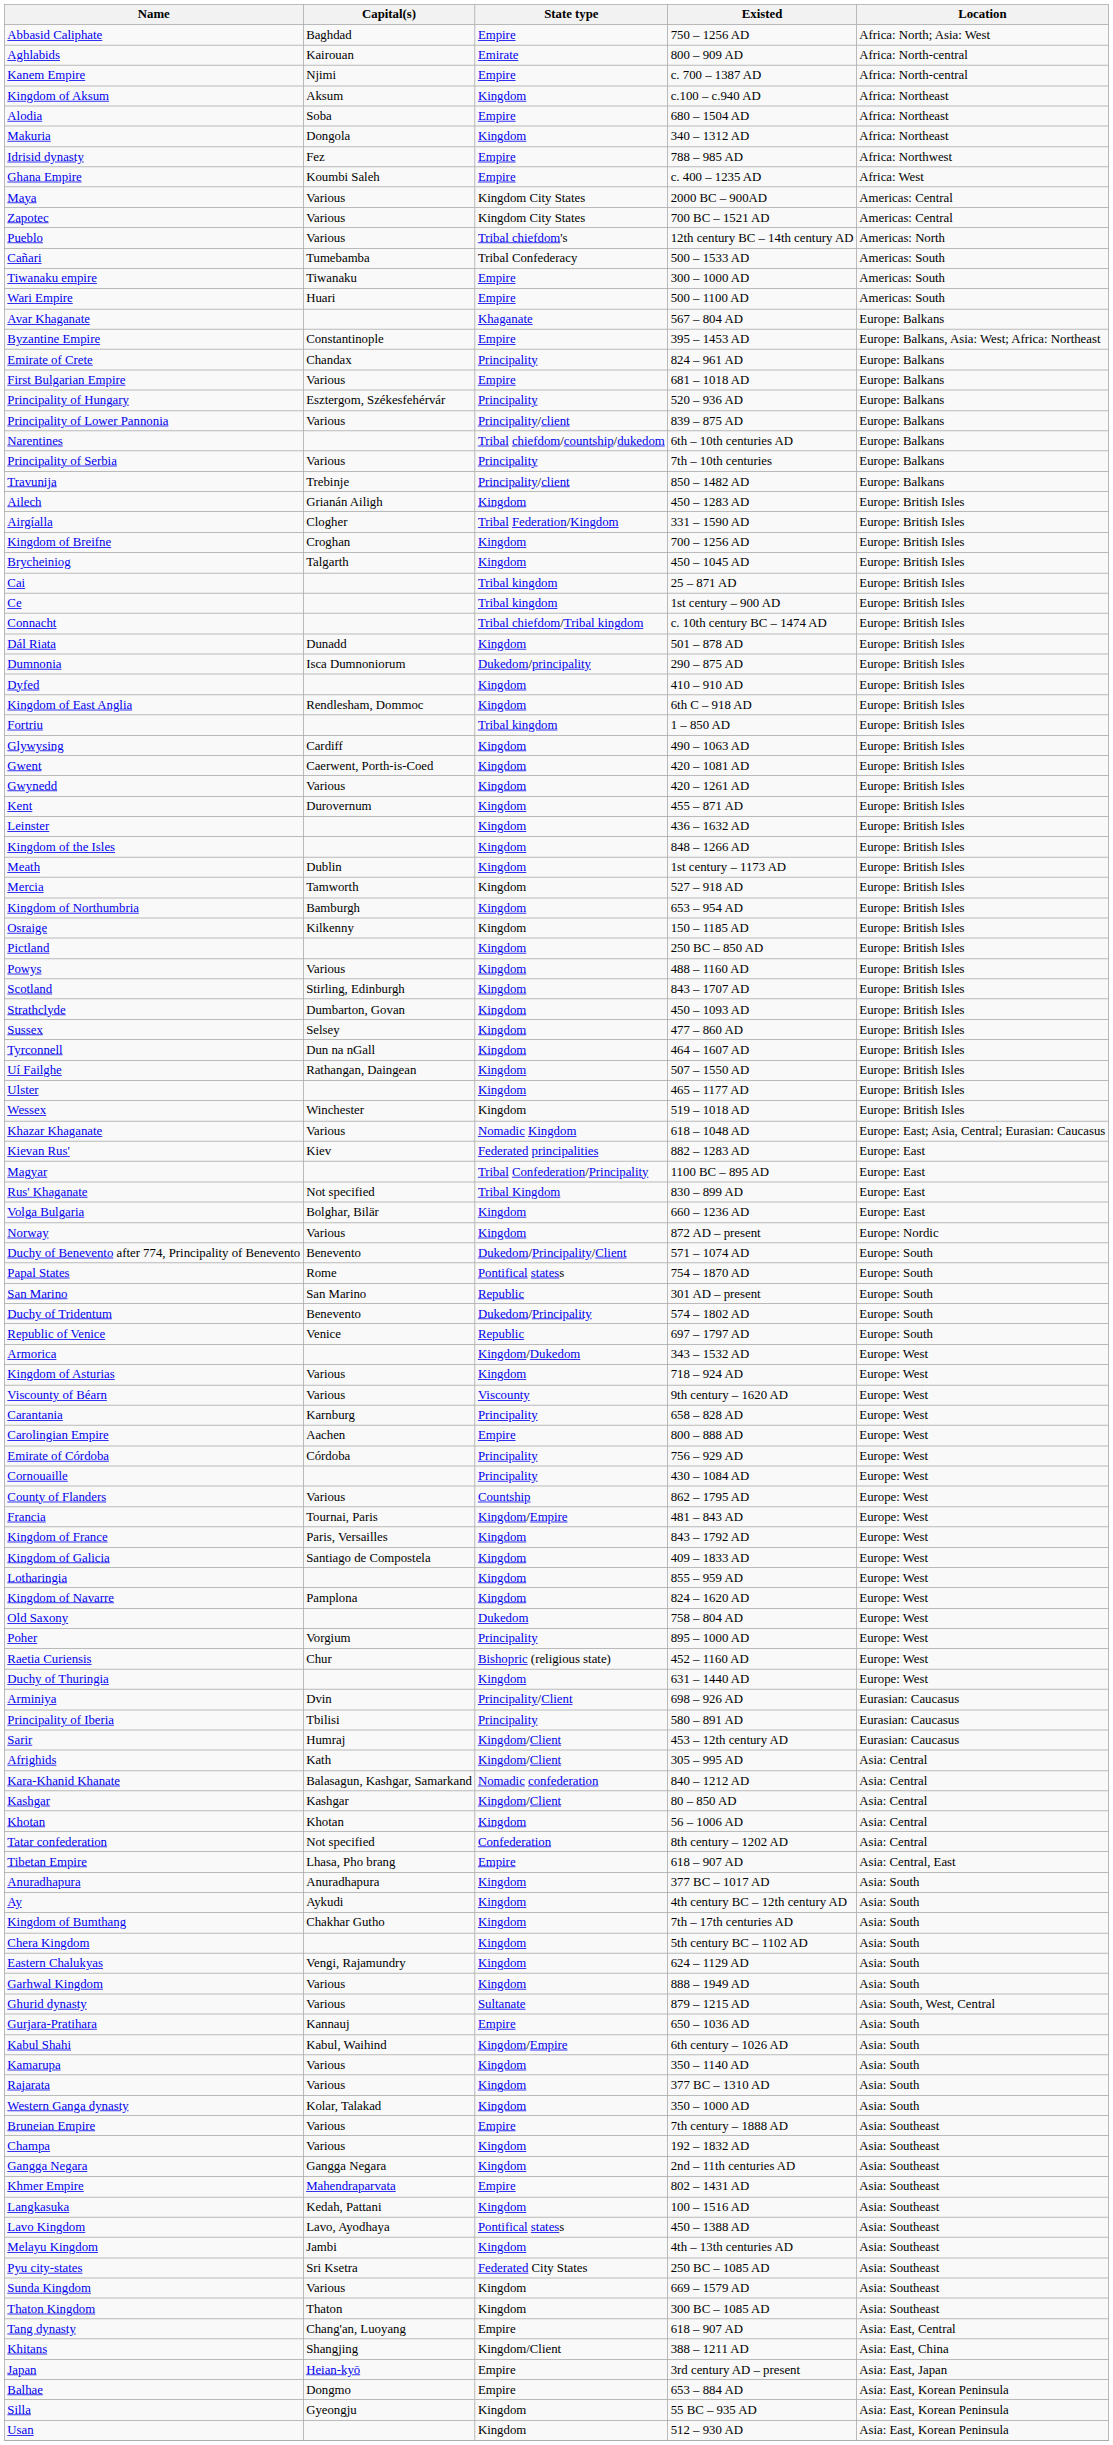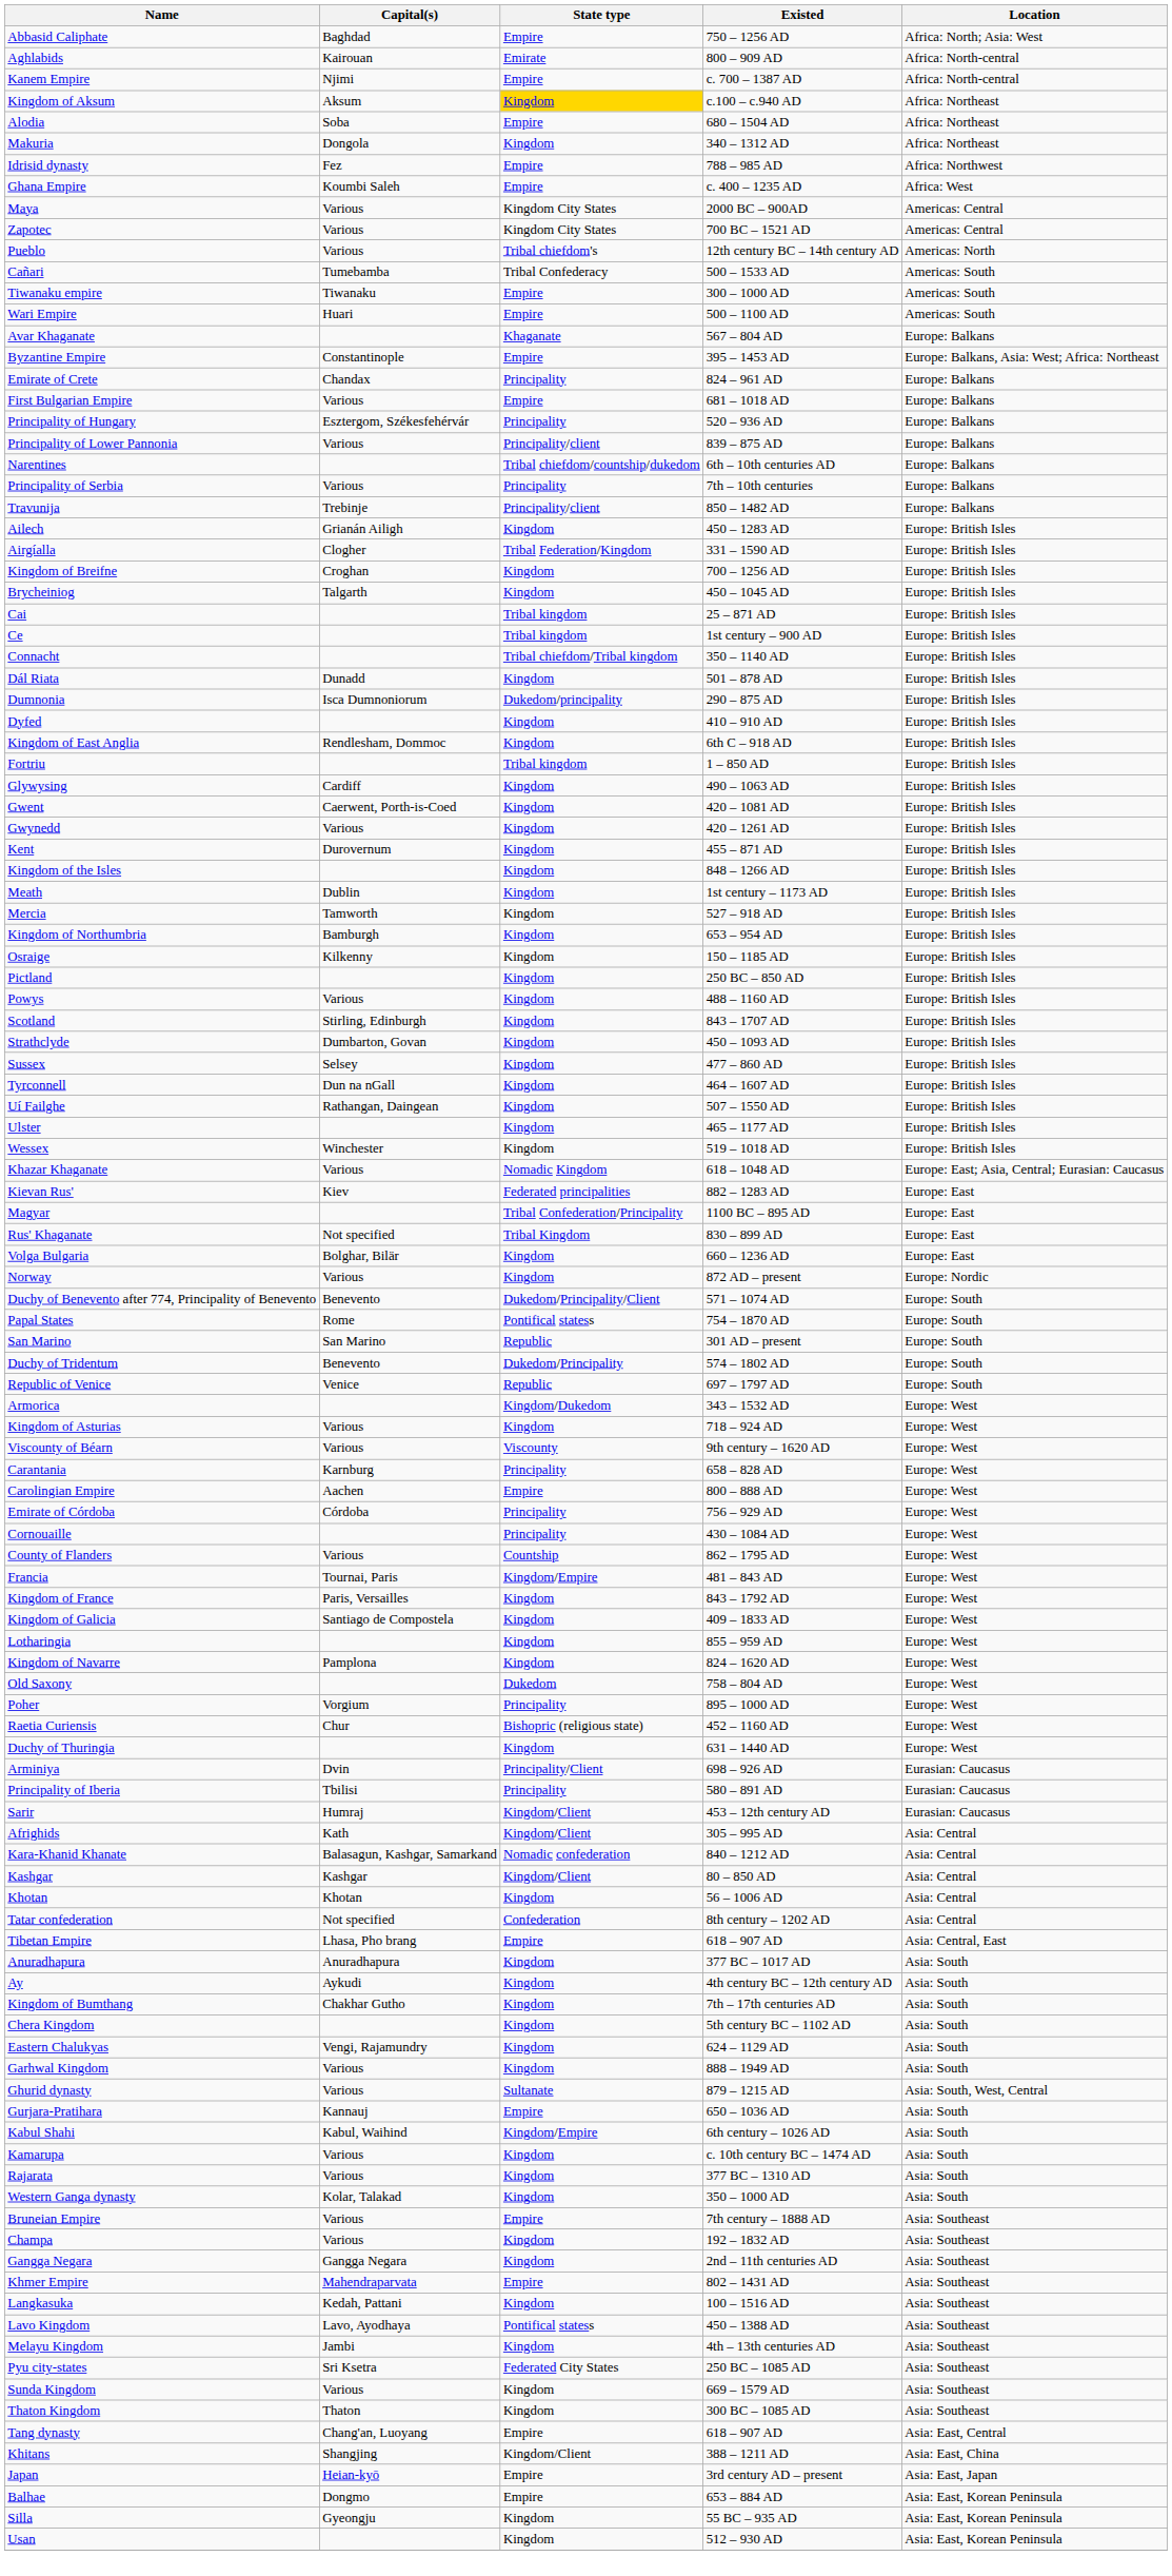Kingdom of Aksum | State type: no background -> gold background
Connacht | Existed: c. 10th century BC – 1474 AD -> 350 – 1140 AD
- row: Leinster | Kingdom | 436 – 1632 AD | Europe: British Isles
Kamarupa | Existed: 350 – 1140 AD -> c. 10th century BC – 1474 AD
